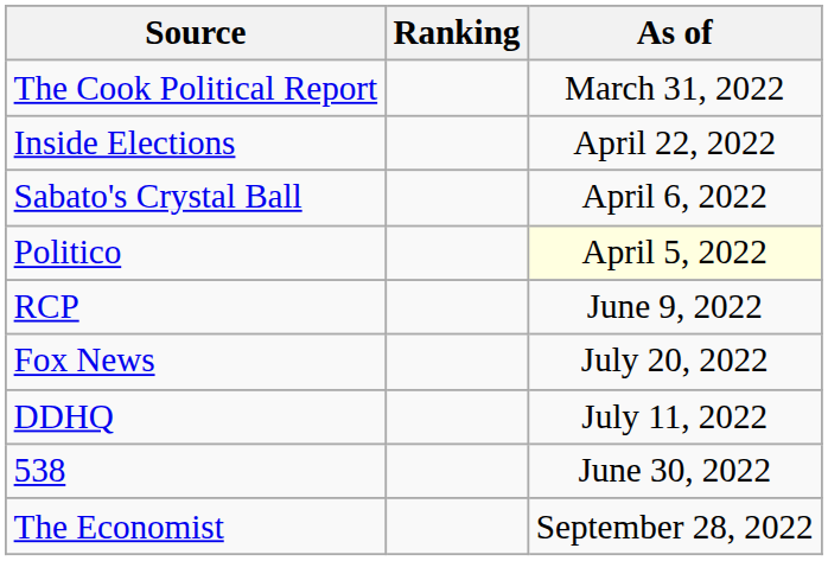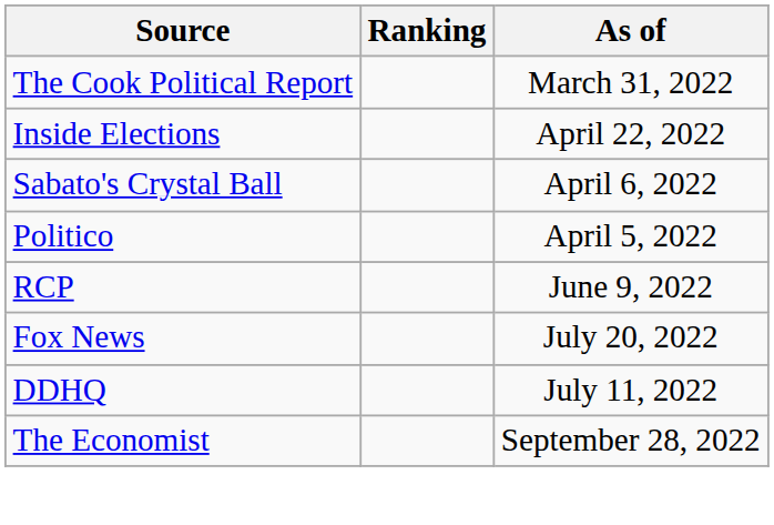Politico | As of: lightyellow background -> no background
- row: 538 | June 30, 2022
